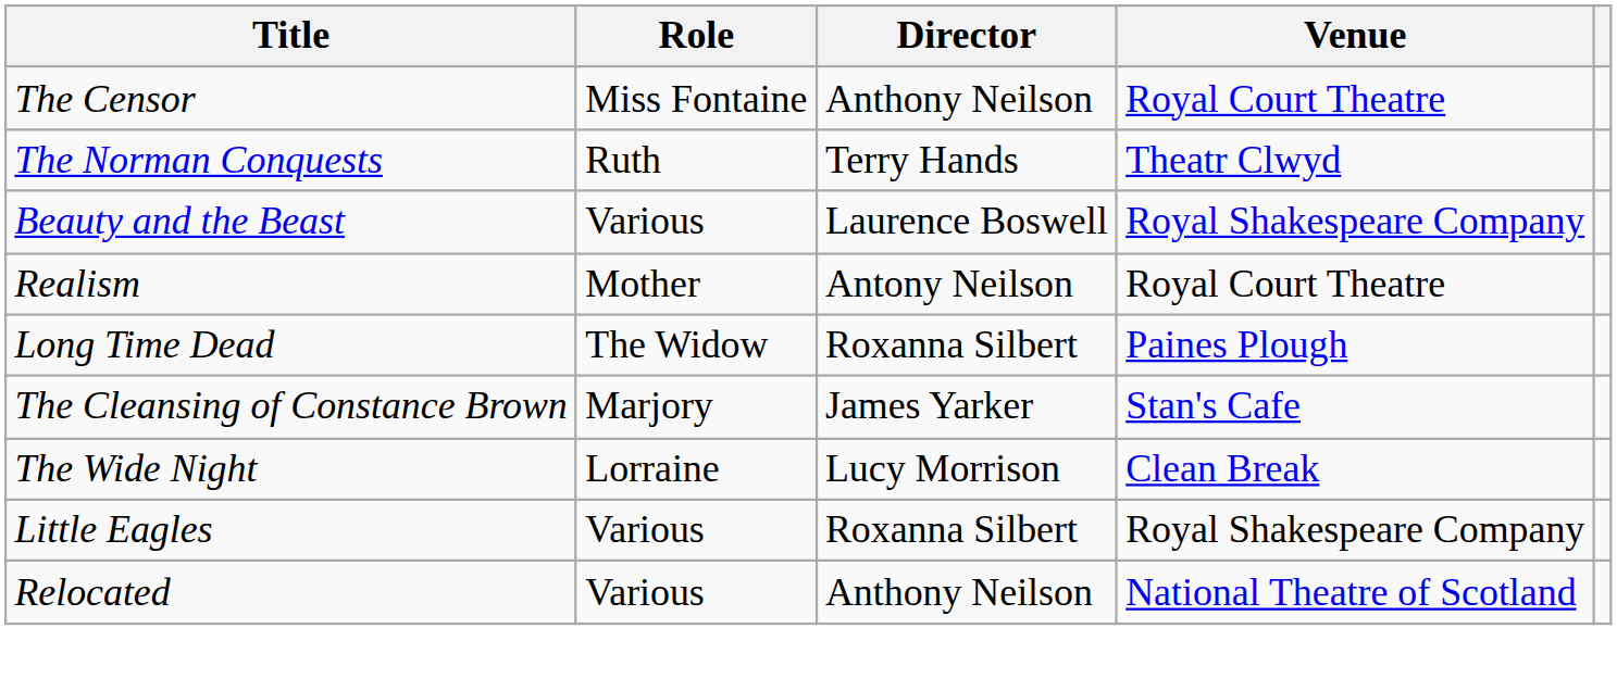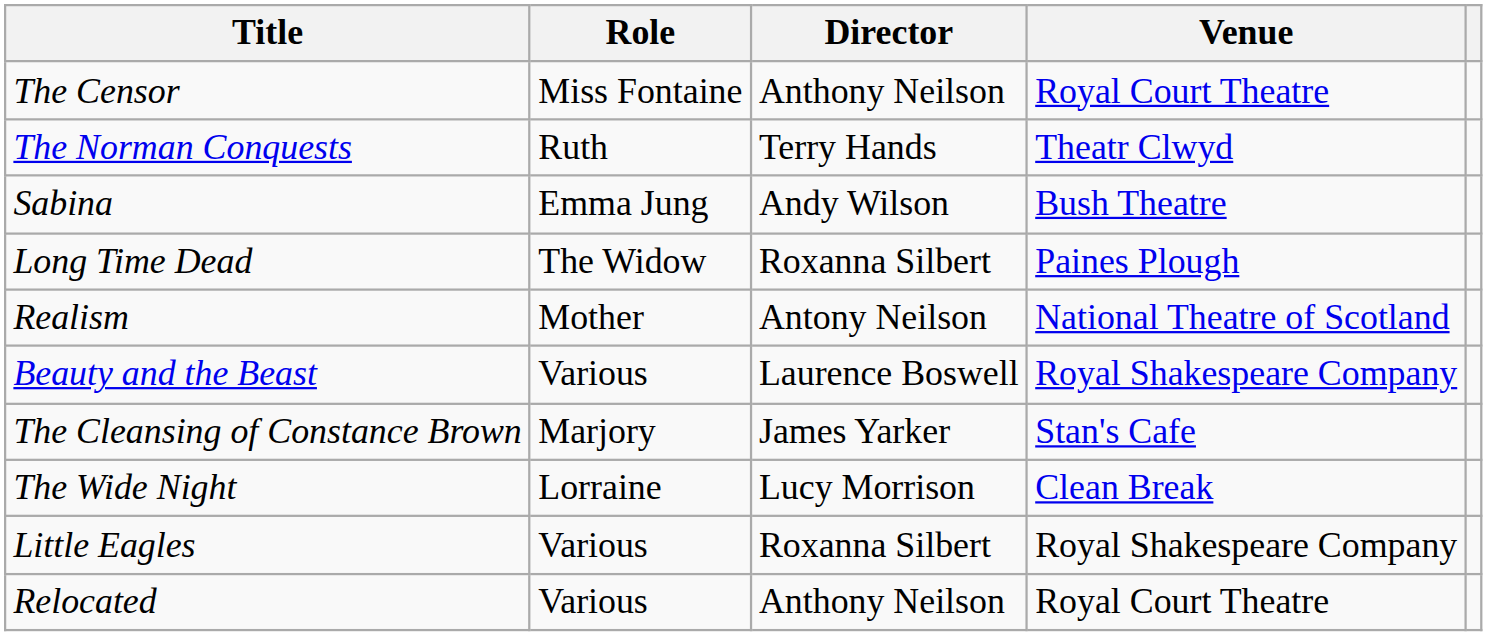+ row: Sabina | Emma Jung | Andy Wilson | Bush Theatre
rows swapped: Beauty and the Beast <-> Long Time Dead
Realism | Venue: Royal Court Theatre -> National Theatre of Scotland
Relocated | Venue: National Theatre of Scotland -> Royal Court Theatre
